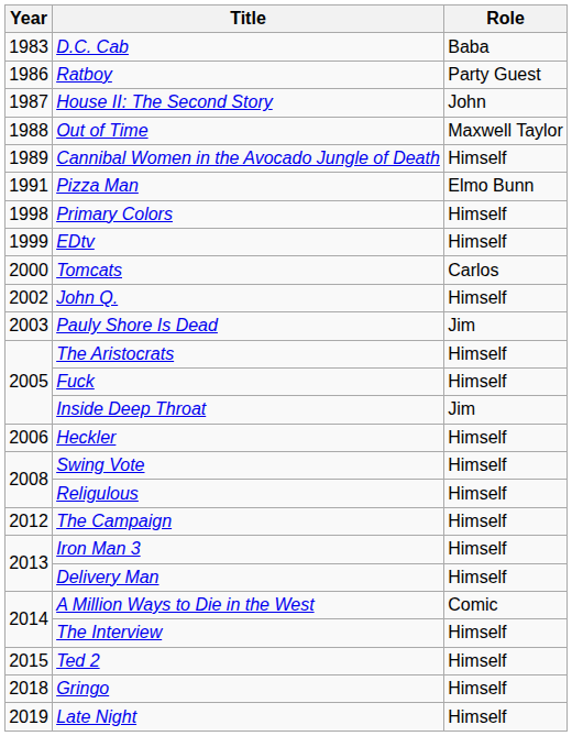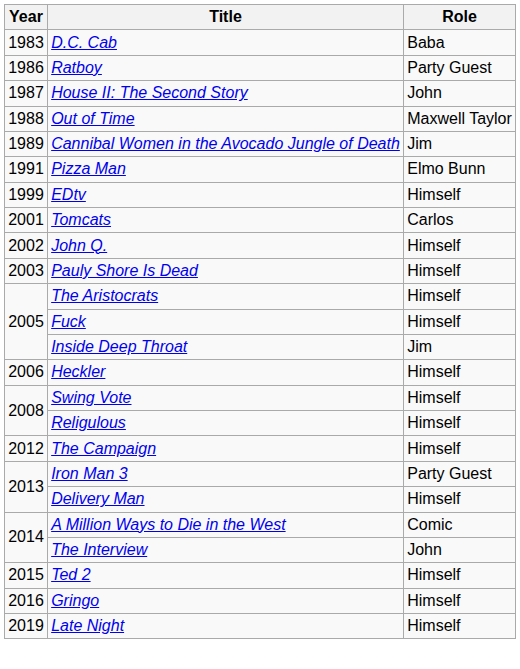Cannibal Women in the Avocado Jungle of Death | Role: Himself -> Jim
- row: 1998 | Primary Colors | Himself
Tomcats | Year: 2000 -> 2001
Pauly Shore Is Dead | Role: Jim -> Himself
Iron Man 3 | Role: Himself -> Party Guest
The Interview | Role: Himself -> John
Gringo | Year: 2018 -> 2016
